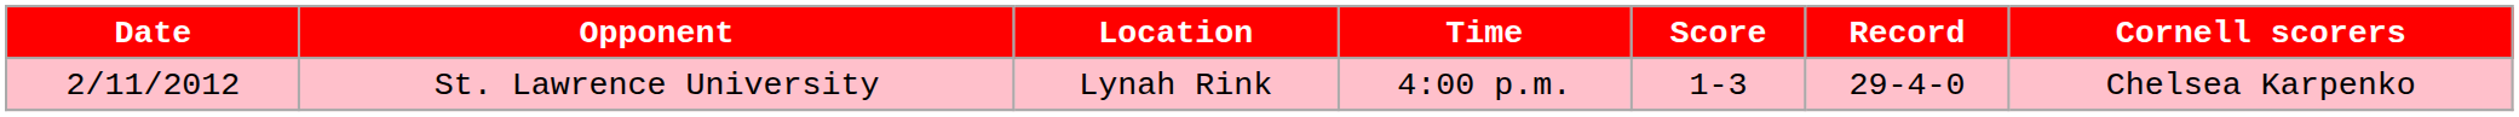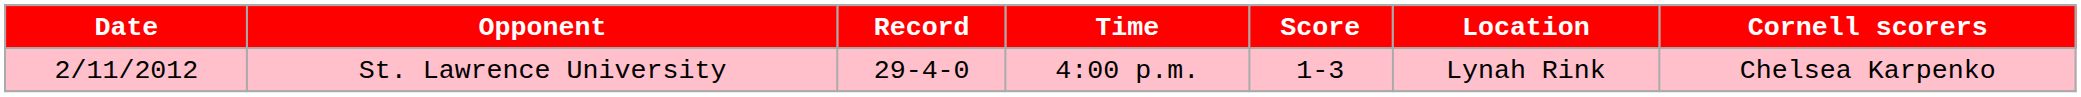columns swapped: Location <-> Record
